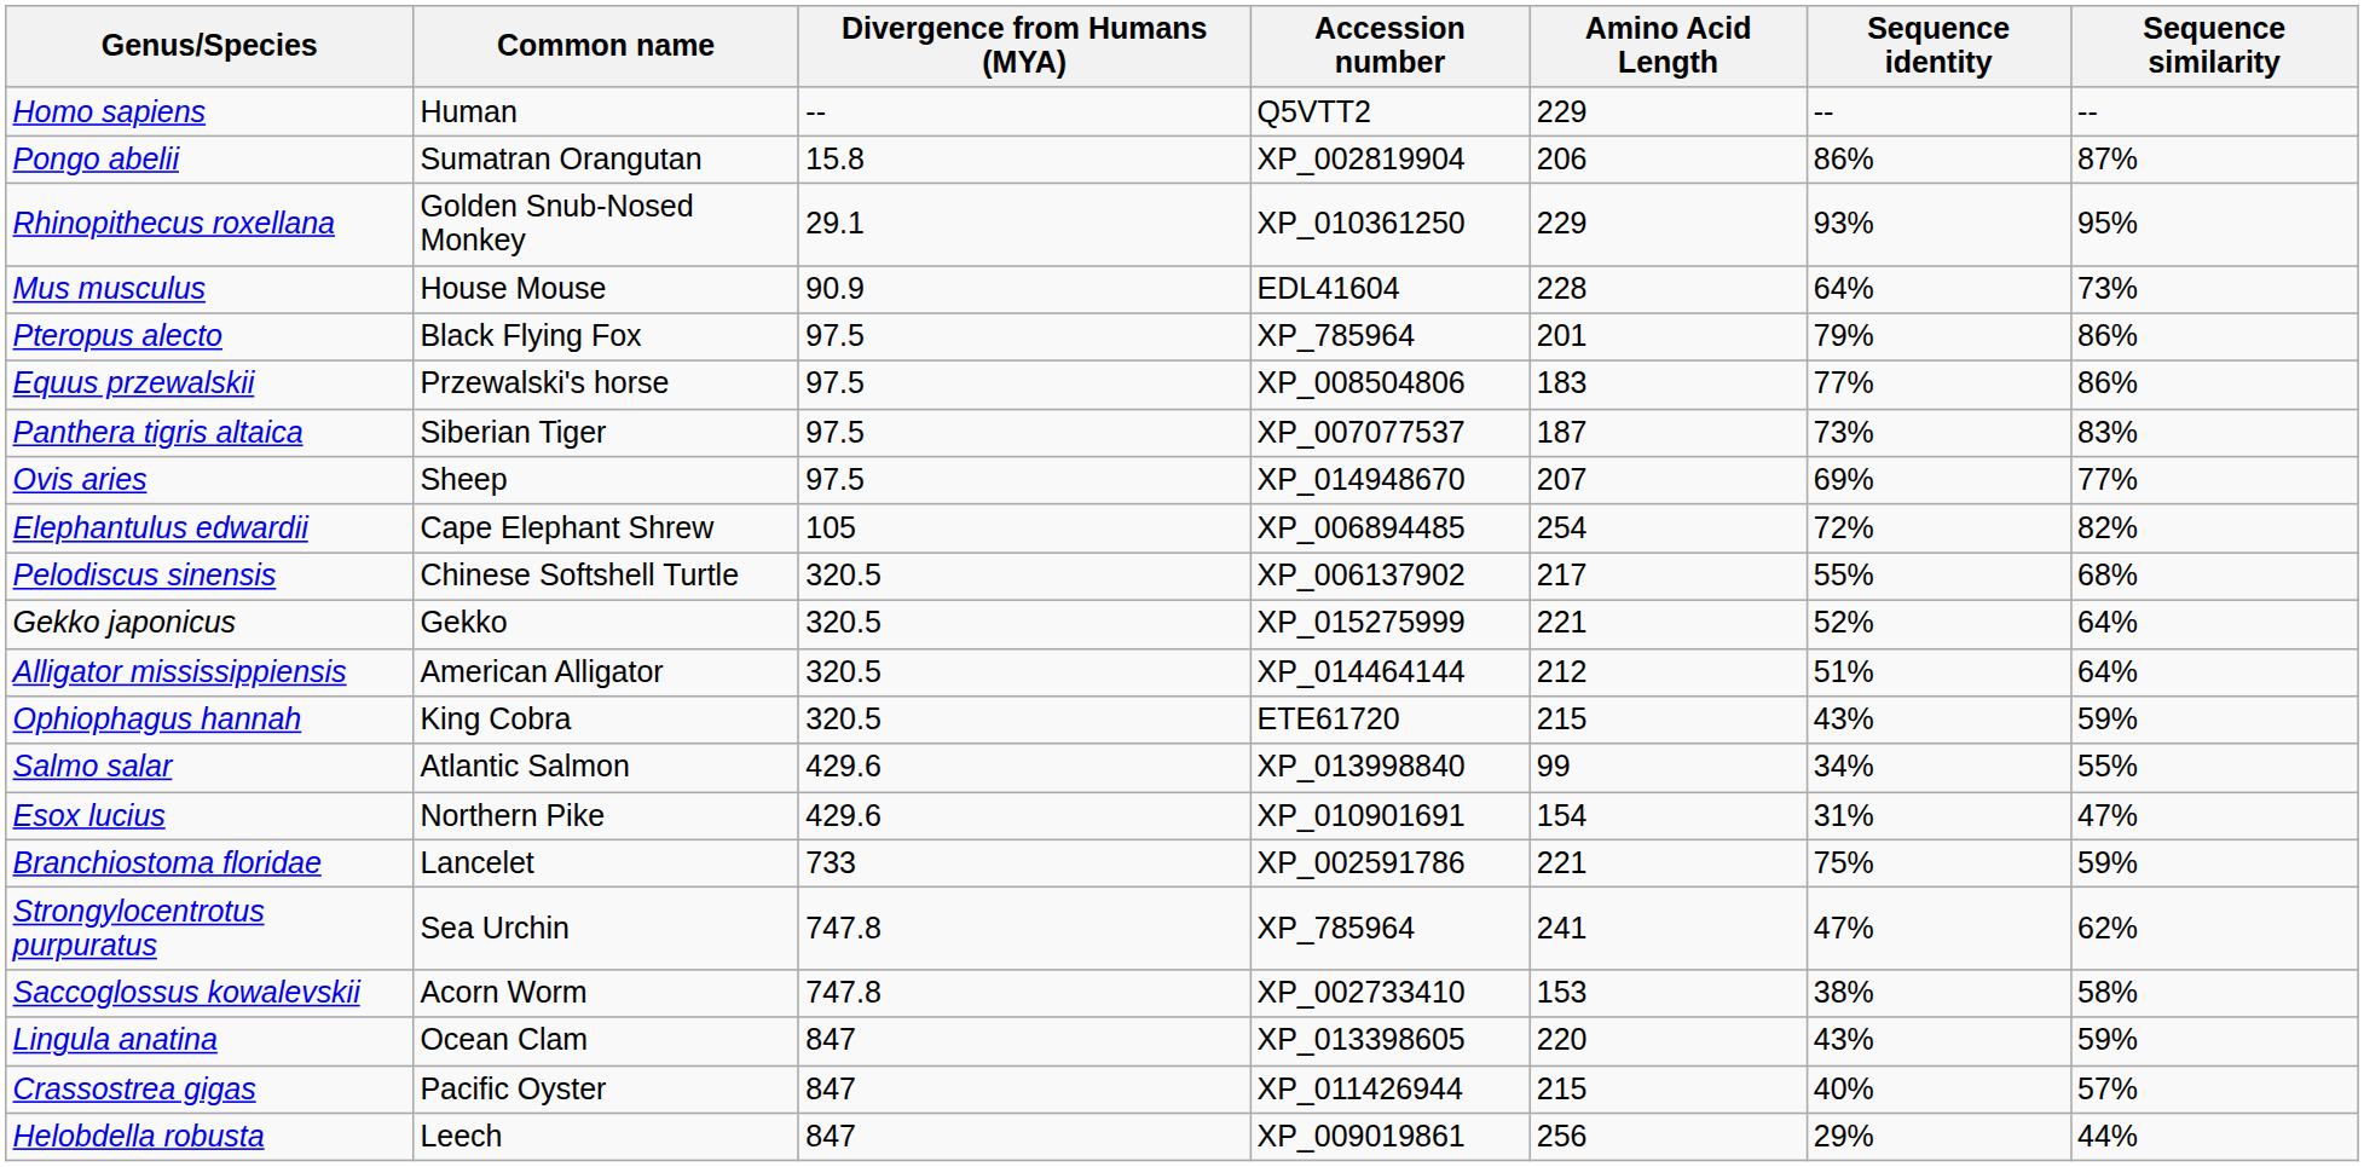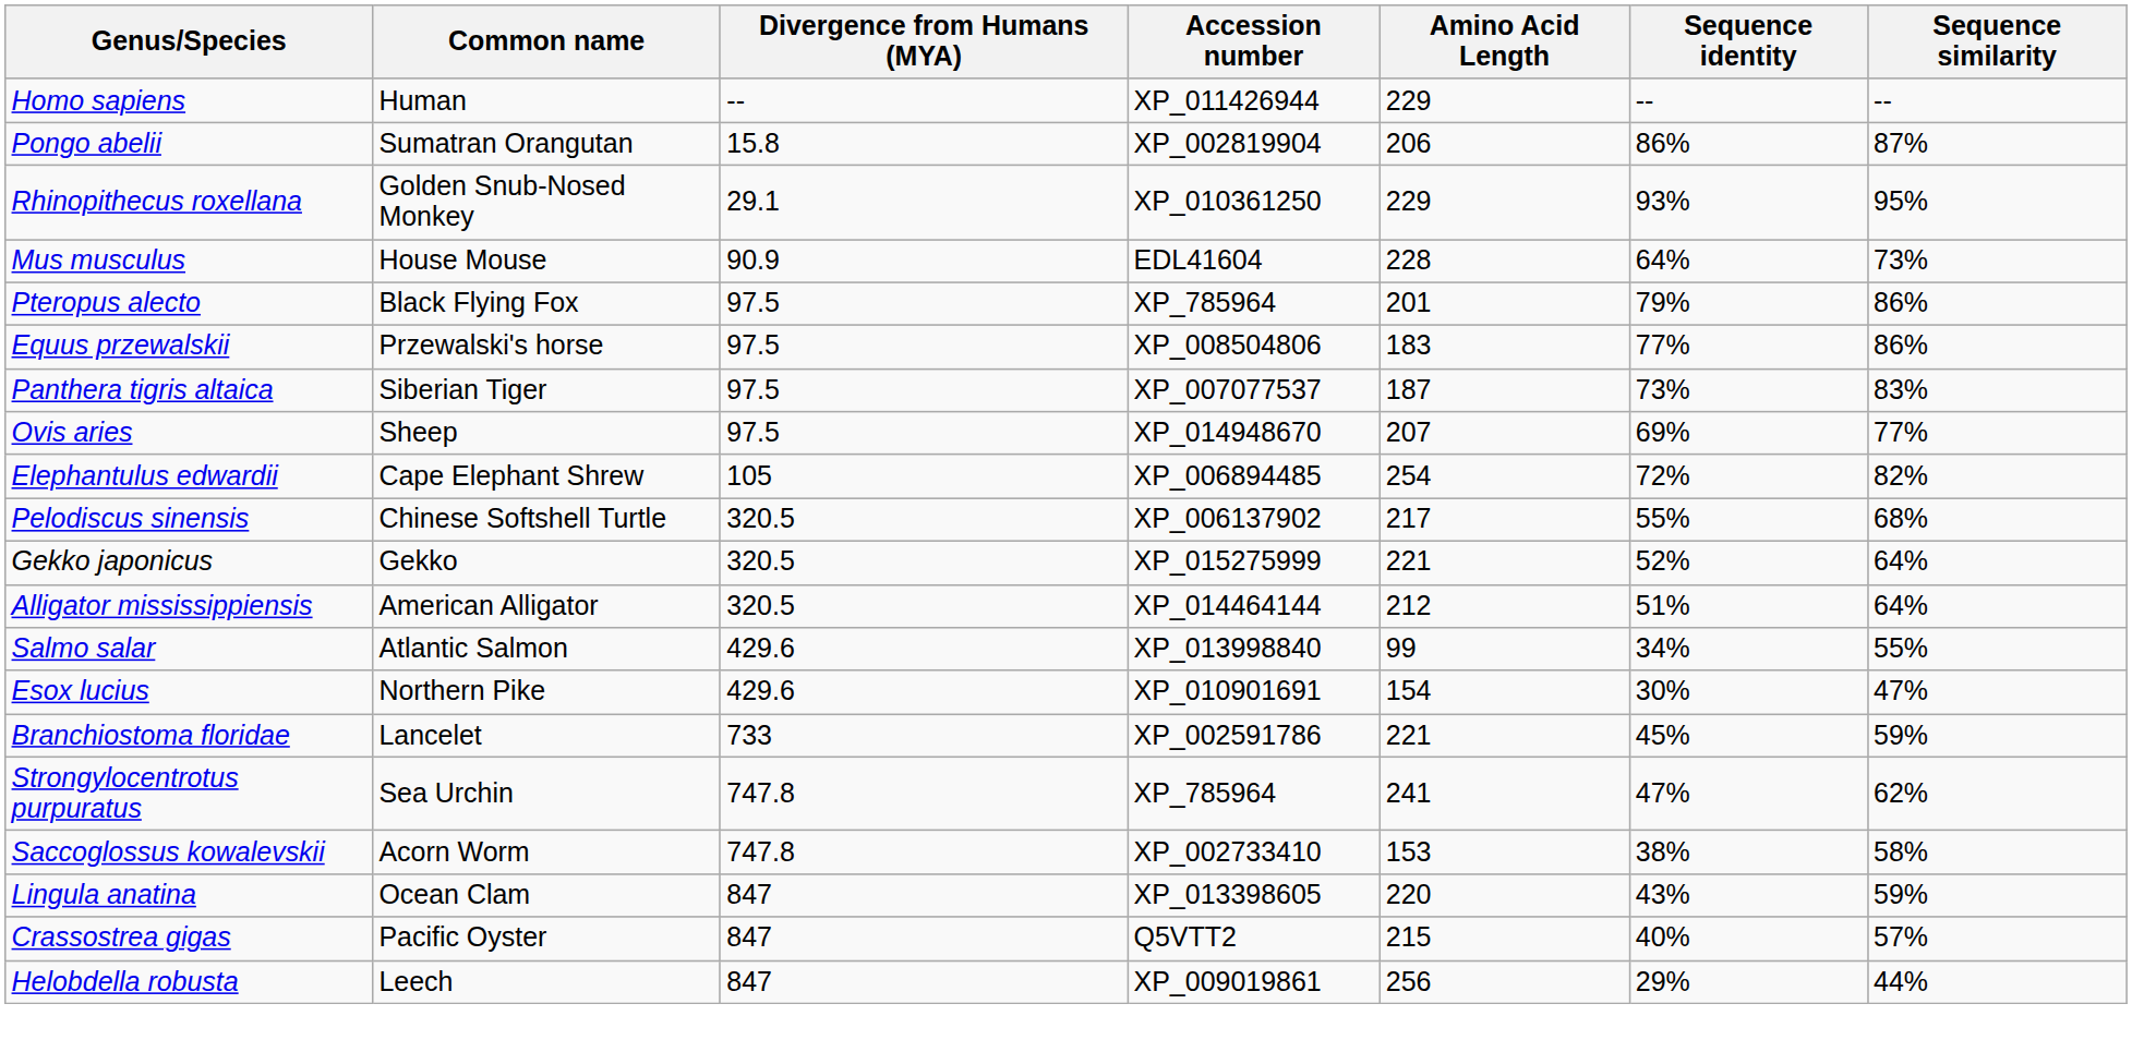Homo sapiens | Accession number: Q5VTT2 -> XP_011426944
- row: Ophiophagus hannah | King Cobra | 320.5 | ETE61720 | 215 | 43% | 59%
Esox lucius | Sequence identity: 31% -> 30%
Branchiostoma floridae | Sequence identity: 75% -> 45%
Crassostrea gigas | Accession number: XP_011426944 -> Q5VTT2
